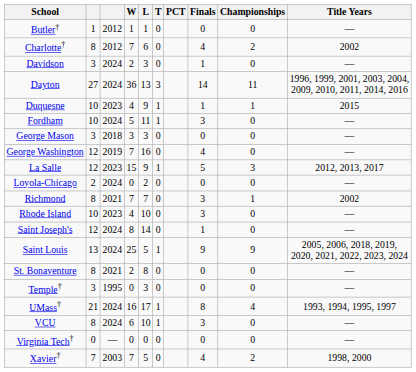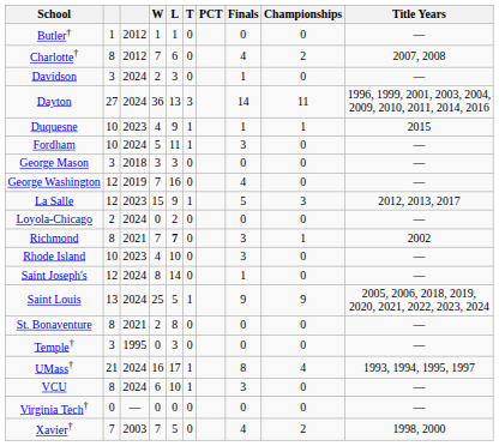Charlotte† | Title Years: 2002 -> 2007, 2008
Richmond | L: normal -> bold
